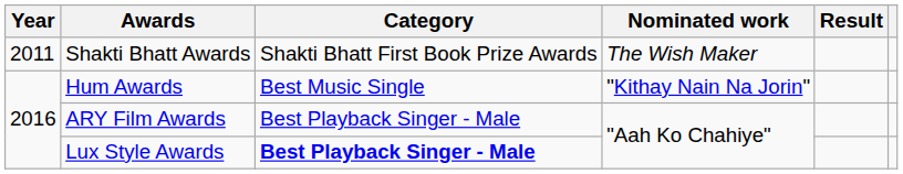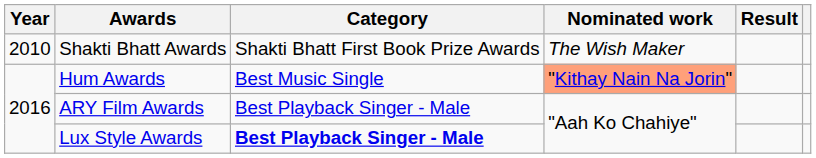Shakti Bhatt Awards | Year: 2011 -> 2010
Hum Awards | Nominated work: no background -> lightsalmon background
